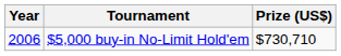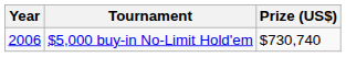$5,000 buy-in No-Limit Hold'em | Prize (US$): $730,710 -> $730,740
